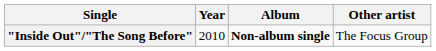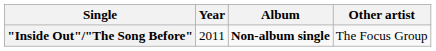"Inside Out"/"The Song Before" | Year: 2010 -> 2011
